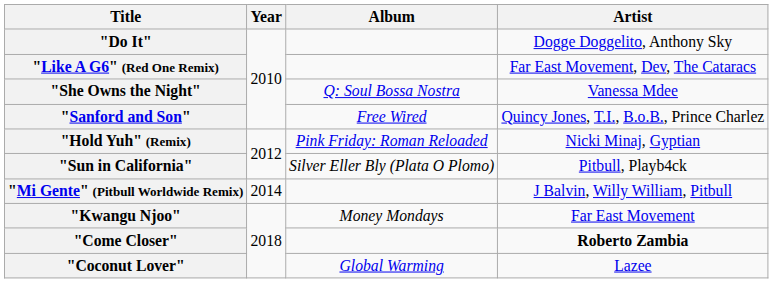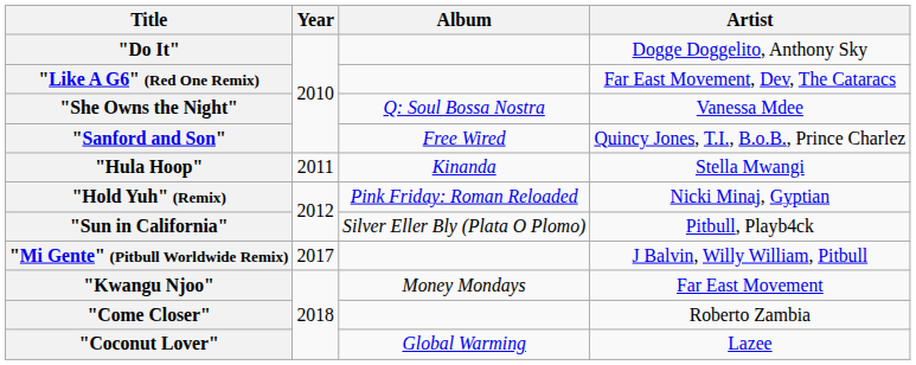+ row: "Hula Hoop" | 2011 | Kinanda | Stella Mwangi
"Mi Gente" (Pitbull Worldwide Remix) | Year: 2014 -> 2017
"Come Closer" | Artist: bold -> normal
